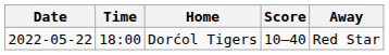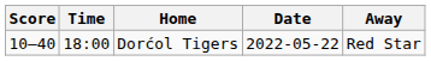columns swapped: Date <-> Score
